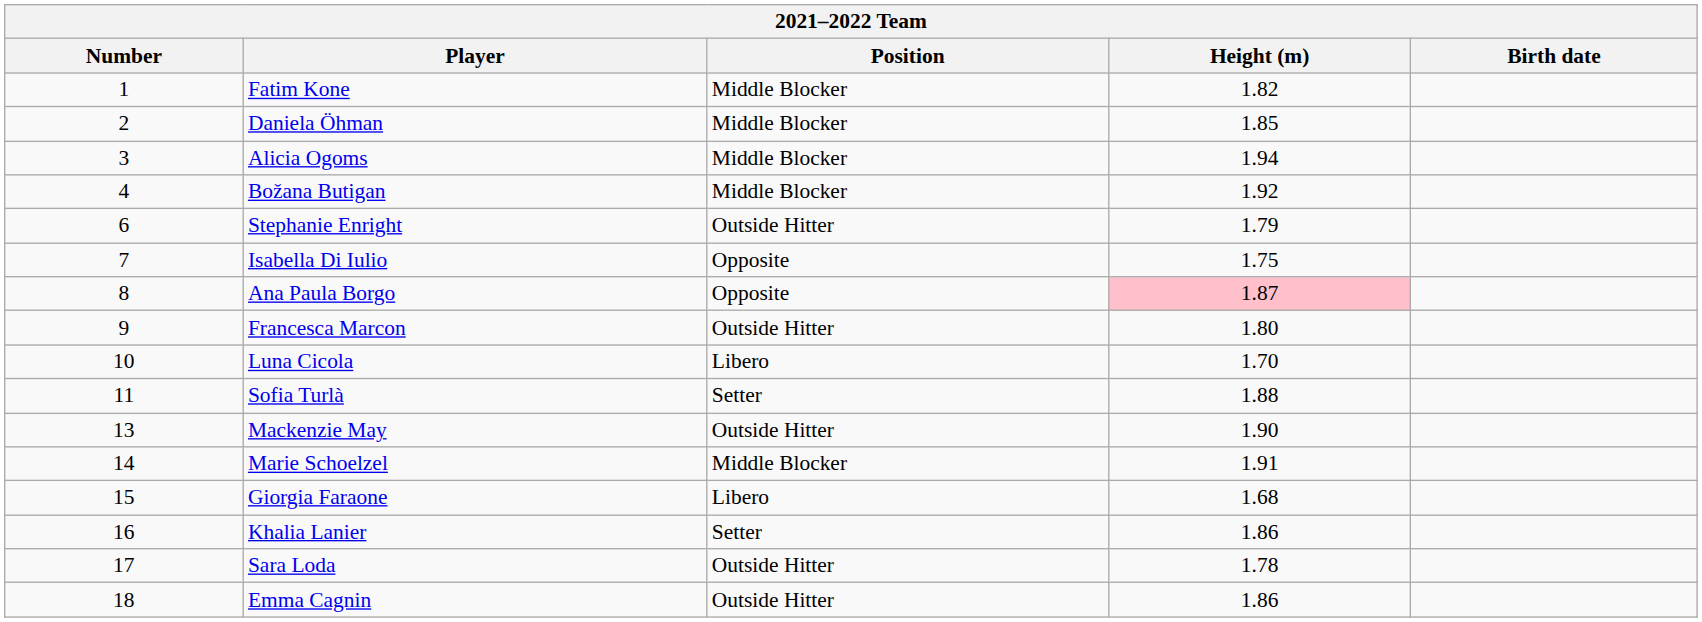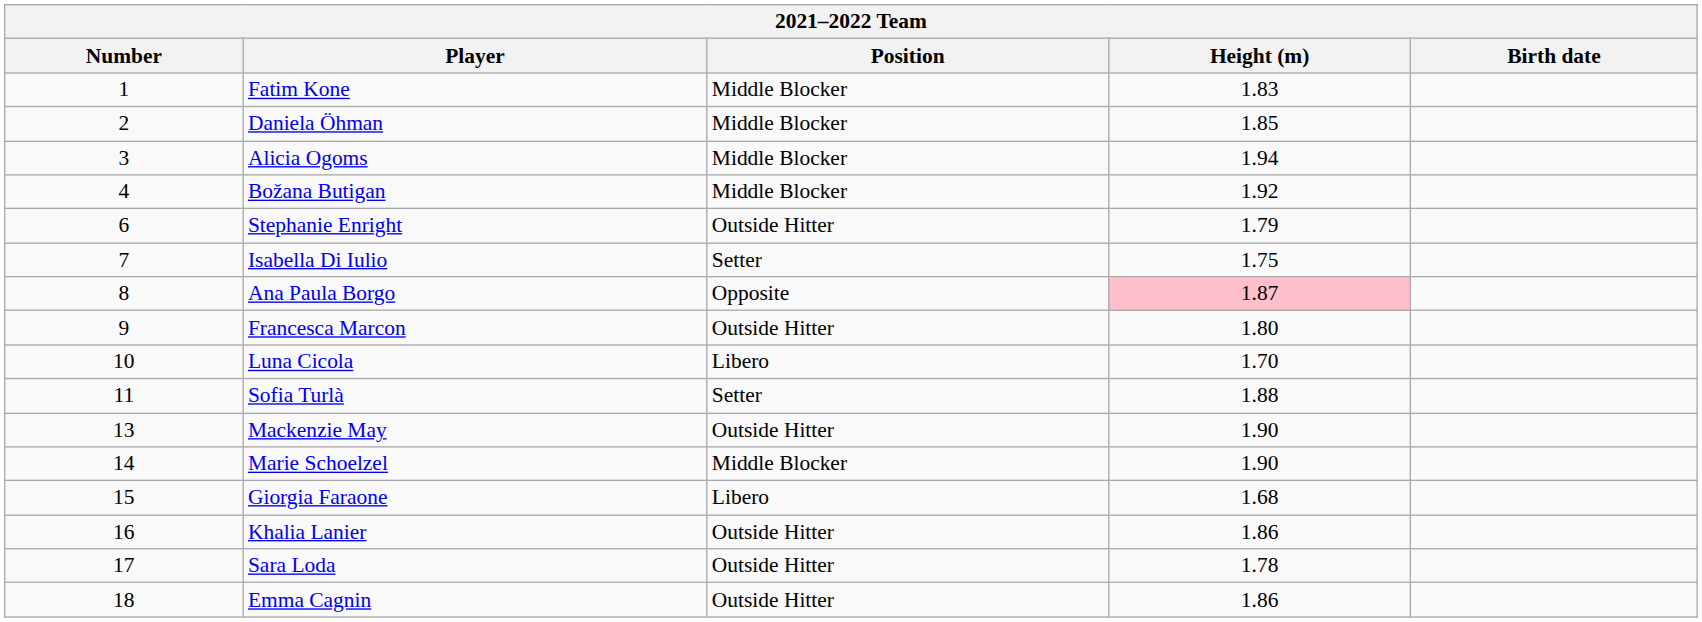Fatim Kone | Height (m): 1.82 -> 1.83
Isabella Di Iulio | Position: Opposite -> Setter
Marie Schoelzel | Height (m): 1.91 -> 1.90
Khalia Lanier | Position: Setter -> Outside Hitter
